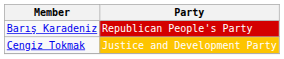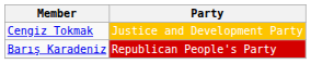rows swapped: Cengiz Tokmak <-> Barış Karadeniz
